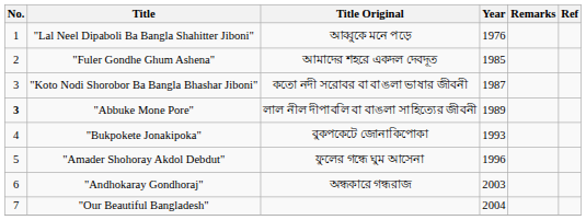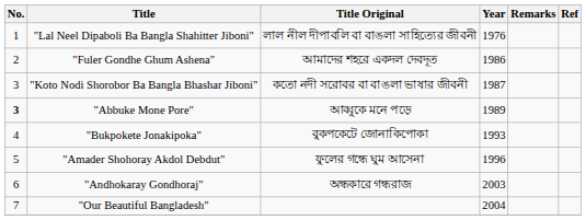"Lal Neel Dipaboli Ba Bangla Shahitter Jiboni" | Title Original: আব্বুকে মনে পড়ে -> লাল নীল দীপাবলি বা বাঙলা সাহিত্যের জীবনী
"Fuler Gondhe Ghum Ashena" | Year: 1985 -> 1986
"Abbuke Mone Pore" | Title Original: লাল নীল দীপাবলি বা বাঙলা সাহিত্যের জীবনী -> আব্বুকে মনে পড়ে
